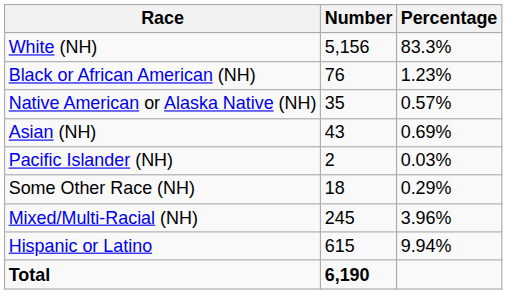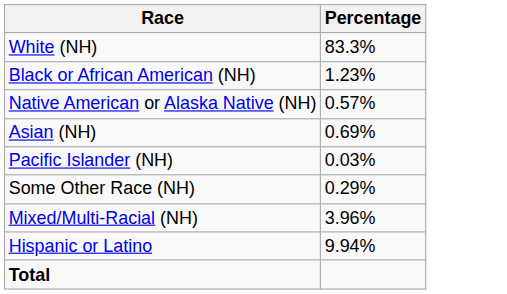- column: Number | 5,156 | 76 | 35 | 43 | 2 | 18 | 245 | 615 | 6,190
